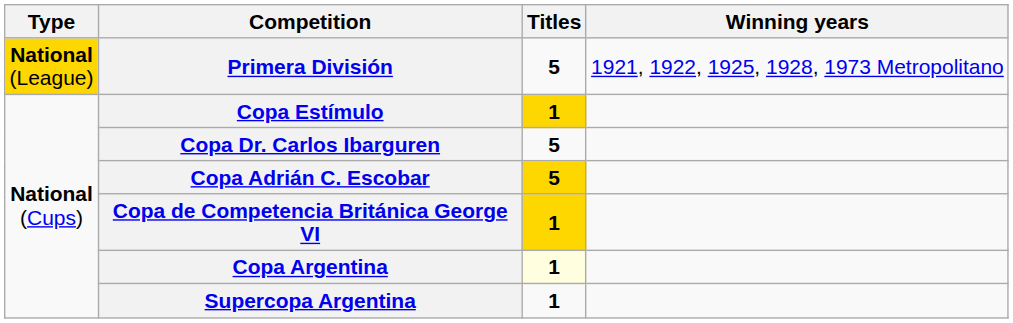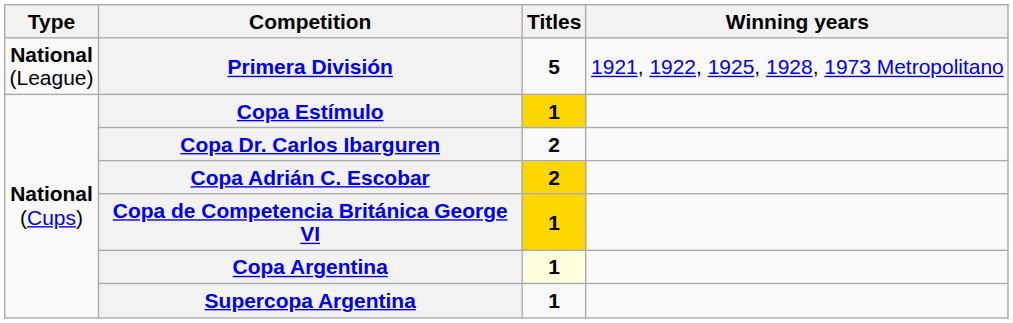Primera División | Type: gold background -> no background
Copa Dr. Carlos Ibarguren | Titles: 5 -> 2
Copa Adrián C. Escobar | Titles: 5 -> 2
